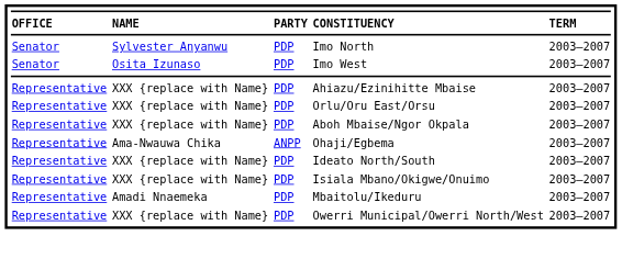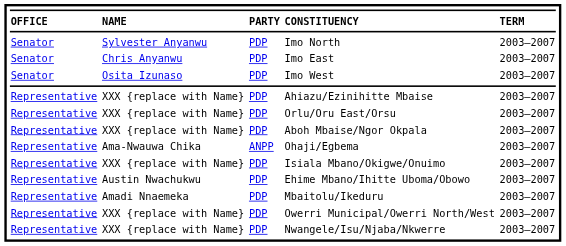+ row: Senator | Chris Anyanwu | PDP | Imo East | 2003–2007
- row: Representative | XXX {replace with Name} | PDP | Ideato North/South | 2003–2007
+ row: Representative | Austin Nwachukwu | PDP | Ehime Mbano/Ihitte Uboma/Obowo | 2003–2007
+ row: Representative | XXX {replace with Name} | PDP | Nwangele/Isu/Njaba/Nkwerre | 2003–2007
